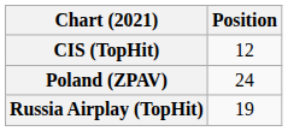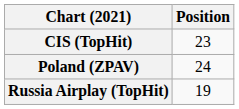CIS (TopHit) | Position: 12 -> 23
